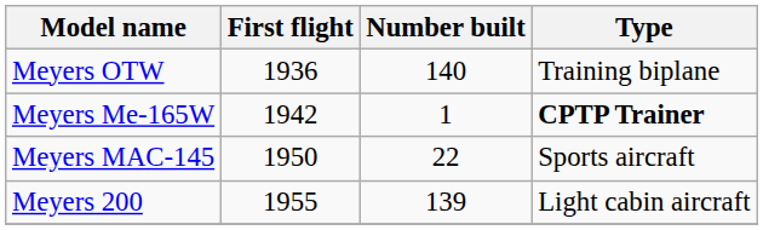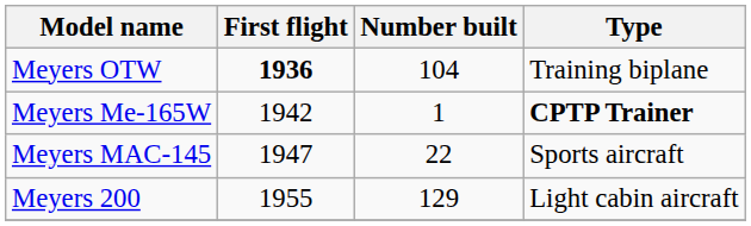Meyers OTW | First flight: normal -> bold
Meyers OTW | Number built: 140 -> 104
Meyers MAC-145 | First flight: 1950 -> 1947
Meyers 200 | Number built: 139 -> 129
